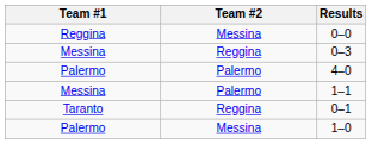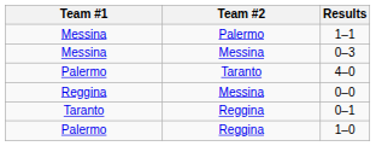rows swapped: 1–1 <-> 0–0
0–3 | Team #2: Reggina -> Messina
4–0 | Team #2: Palermo -> Taranto
1–0 | Team #2: Messina -> Reggina
